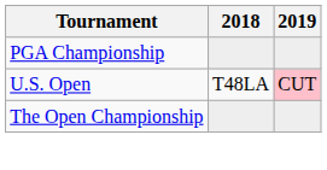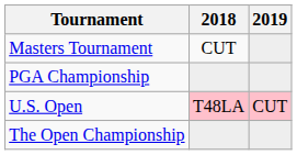+ row: Masters Tournament | CUT
U.S. Open | 2018: no background -> pink background
